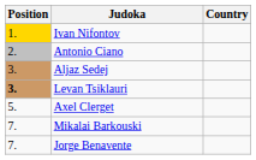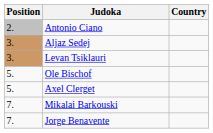- row: 1. | Ivan Nifontov
Levan Tsiklauri | Position: bold -> normal
+ row: 5. | Ole Bischof
